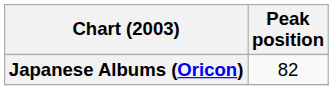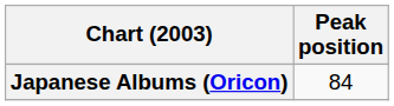Japanese Albums (Oricon) | Peak position: 82 -> 84
